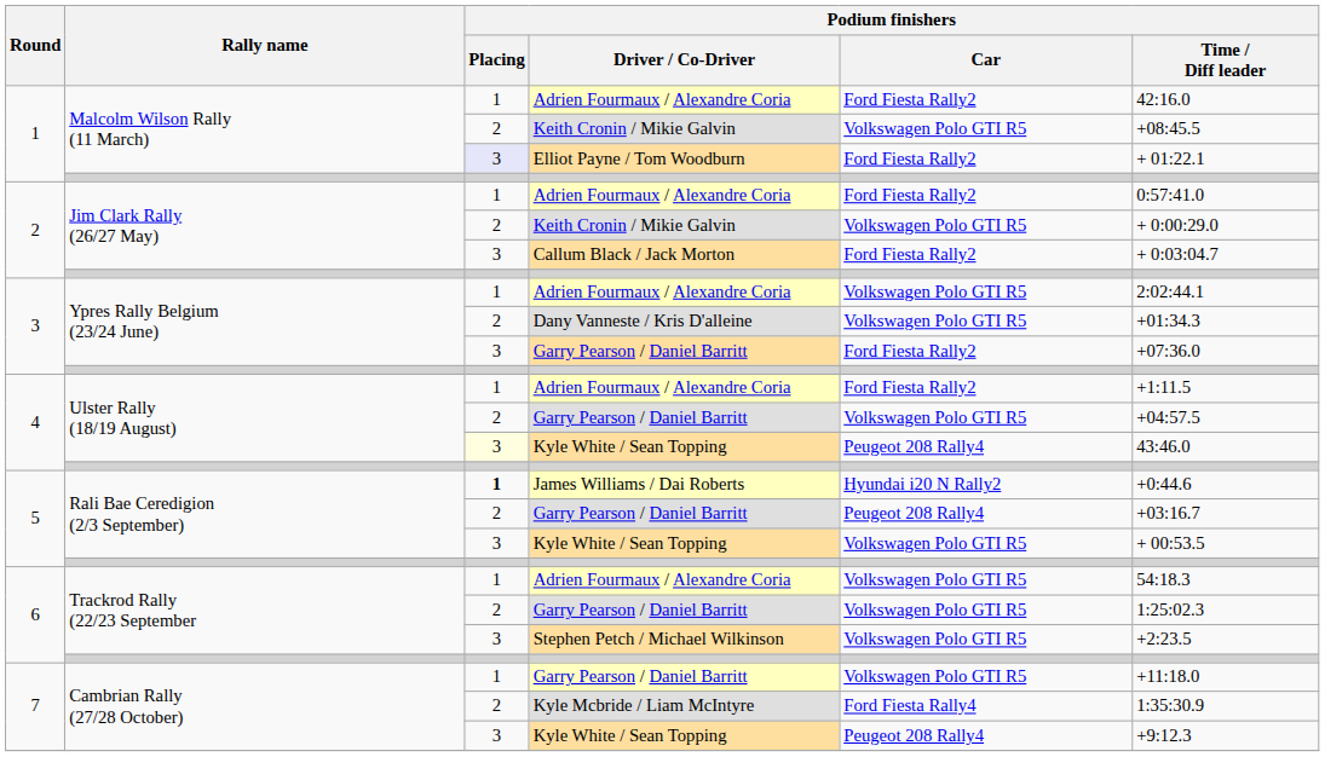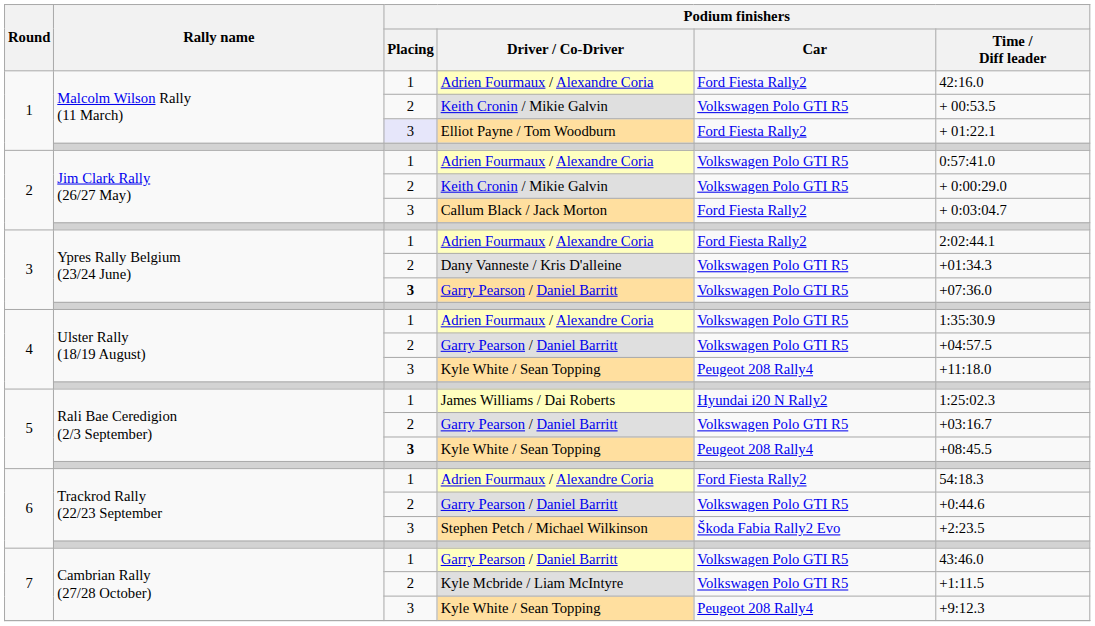1 / Keith Cronin / Mikie Galvin | Podium finishers / Time / Diff leader: +08:45.5 -> + 00:53.5
2 / Adrien Fourmaux / Alexandre Coria | Podium finishers / Car: Ford Fiesta Rally2 -> Volkswagen Polo GTI R5
3 / Adrien Fourmaux / Alexandre Coria | Podium finishers / Car: Volkswagen Polo GTI R5 -> Ford Fiesta Rally2
3 / Garry Pearson / Daniel Barritt | Podium finishers / Placing: normal -> bold
3 / Garry Pearson / Daniel Barritt | Podium finishers / Car: Ford Fiesta Rally2 -> Volkswagen Polo GTI R5
4 / Adrien Fourmaux / Alexandre Coria | Podium finishers / Car: Ford Fiesta Rally2 -> Volkswagen Polo GTI R5
4 / Adrien Fourmaux / Alexandre Coria | Podium finishers / Time / Diff leader: +1:11.5 -> 1:35:30.9
4 / Kyle White / Sean Topping | Podium finishers / Placing: lightyellow background -> no background
4 / Kyle White / Sean Topping | Podium finishers / Time / Diff leader: 43:46.0 -> +11:18.0
James Williams / Dai Roberts | Podium finishers / Placing: bold -> normal
James Williams / Dai Roberts | Podium finishers / Time / Diff leader: +0:44.6 -> 1:25:02.3
5 / Garry Pearson / Daniel Barritt | Podium finishers / Car: Peugeot 208 Rally4 -> Volkswagen Polo GTI R5
5 / Kyle White / Sean Topping | Podium finishers / Placing: normal -> bold
5 / Kyle White / Sean Topping | Podium finishers / Car: Volkswagen Polo GTI R5 -> Peugeot 208 Rally4
5 / Kyle White / Sean Topping | Podium finishers / Time / Diff leader: + 00:53.5 -> +08:45.5
6 / Adrien Fourmaux / Alexandre Coria | Podium finishers / Car: Volkswagen Polo GTI R5 -> Ford Fiesta Rally2
6 / Garry Pearson / Daniel Barritt | Podium finishers / Time / Diff leader: 1:25:02.3 -> +0:44.6
Stephen Petch / Michael Wilkinson | Podium finishers / Car: Volkswagen Polo GTI R5 -> Škoda Fabia Rally2 Evo
7 / Garry Pearson / Daniel Barritt | Podium finishers / Time / Diff leader: +11:18.0 -> 43:46.0
Kyle Mcbride / Liam McIntyre | Podium finishers / Car: Ford Fiesta Rally4 -> Volkswagen Polo GTI R5
Kyle Mcbride / Liam McIntyre | Podium finishers / Time / Diff leader: 1:35:30.9 -> +1:11.5
